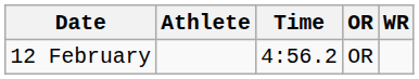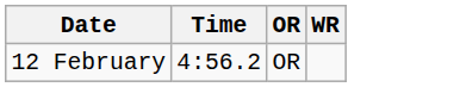- column: Athlete
